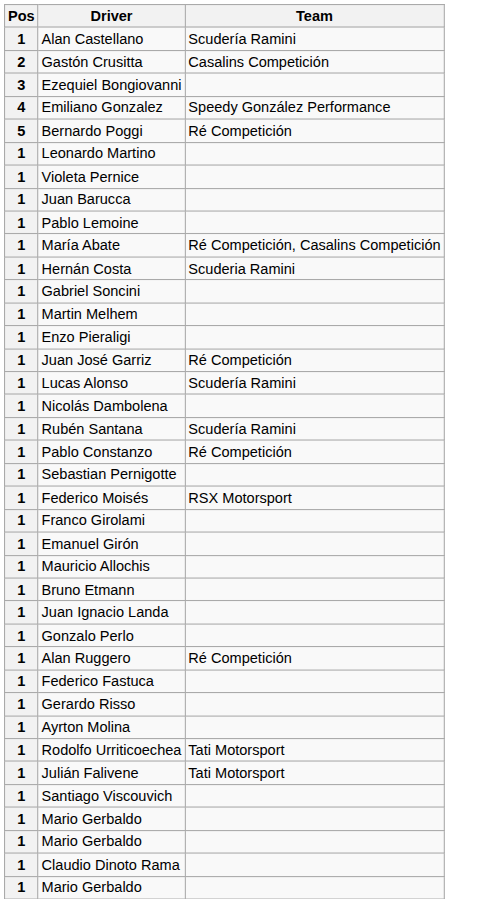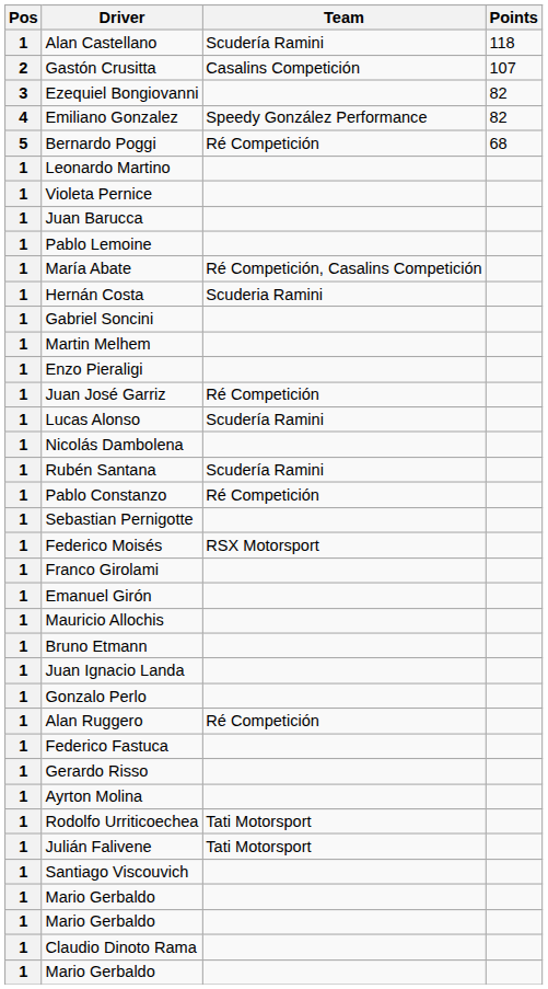+ column: Points | 118 | 107 | 82 | 82 | 68
